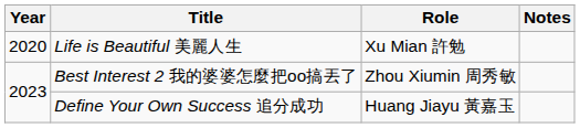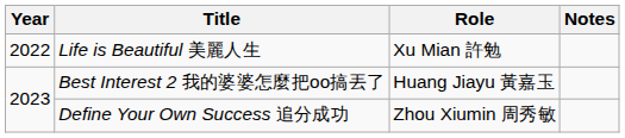Life is Beautiful 美麗人生 | Year: 2020 -> 2022
Best Interest 2 我的婆婆怎麼把oo搞丟了 | Role: Zhou Xiumin 周秀敏 -> Huang Jiayu 黃嘉玉
Define Your Own Success 追分成功 | Role: Huang Jiayu 黃嘉玉 -> Zhou Xiumin 周秀敏
